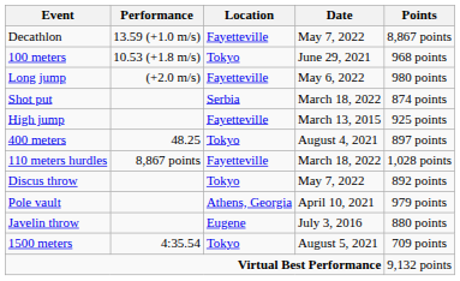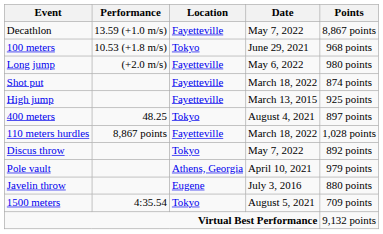Shot put | Location: Serbia -> Fayetteville
